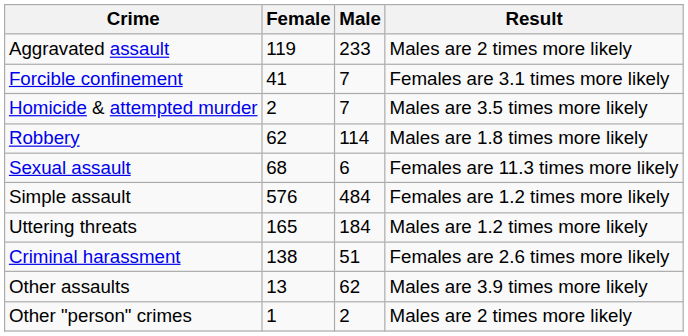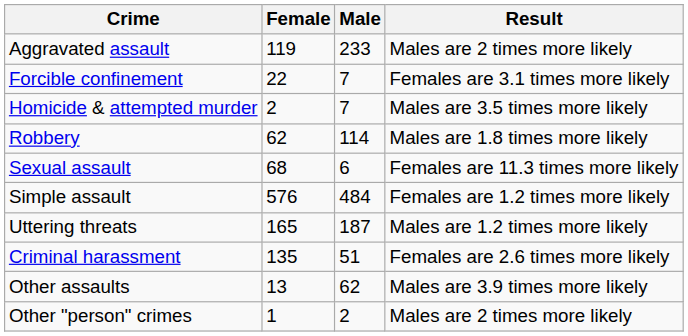Forcible confinement | Female: 41 -> 22
Uttering threats | Male: 184 -> 187
Criminal harassment | Female: 138 -> 135
